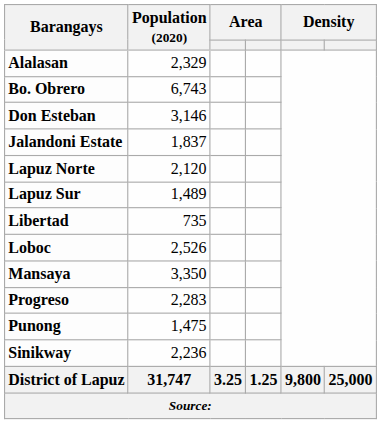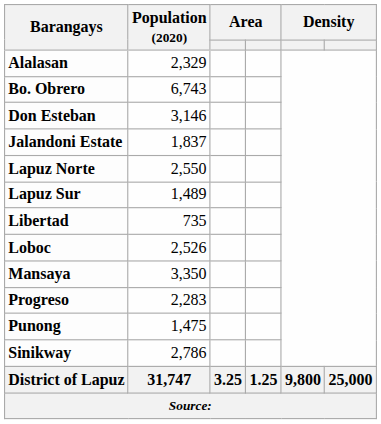Lapuz Norte | Population (2020): 2,120 -> 2,550
Sinikway | Population (2020): 2,236 -> 2,786
